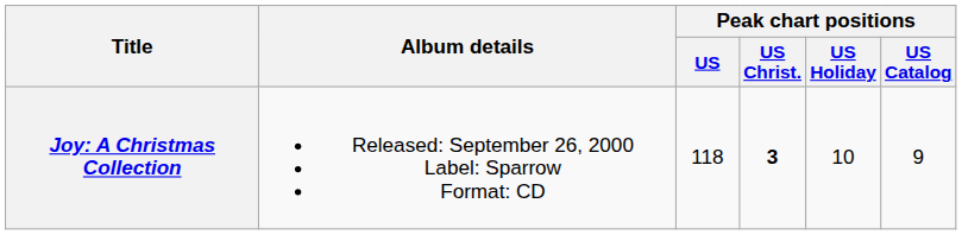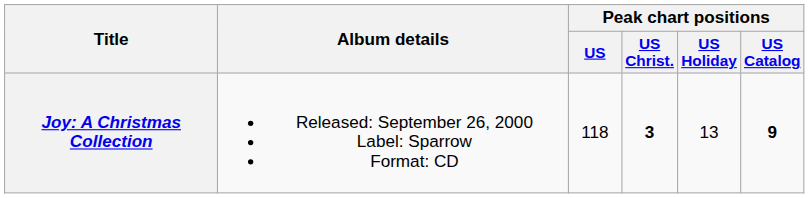Joy: A Christmas Collection | Peak chart positions / US Holiday: 10 -> 13
Joy: A Christmas Collection | Peak chart positions / US Catalog: normal -> bold
